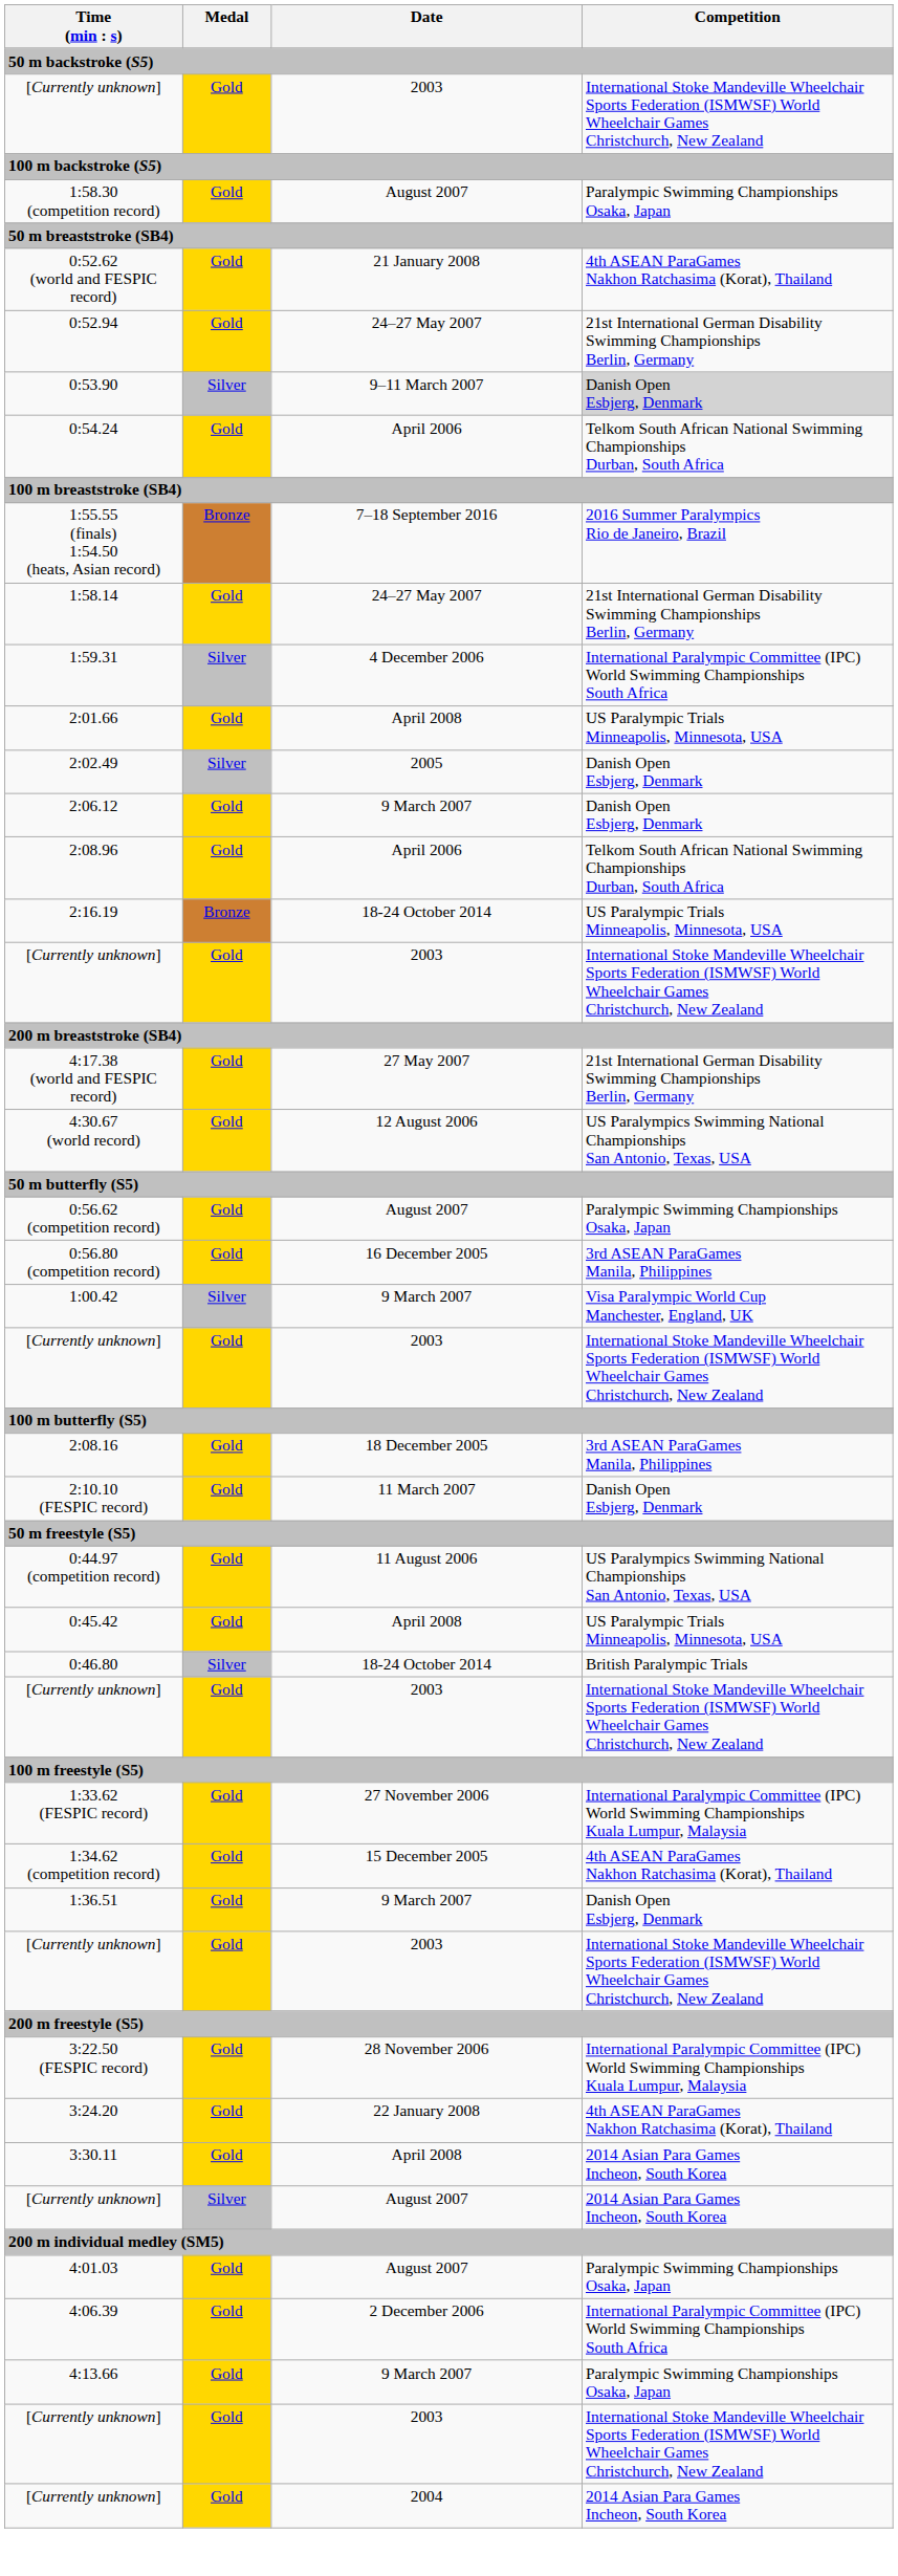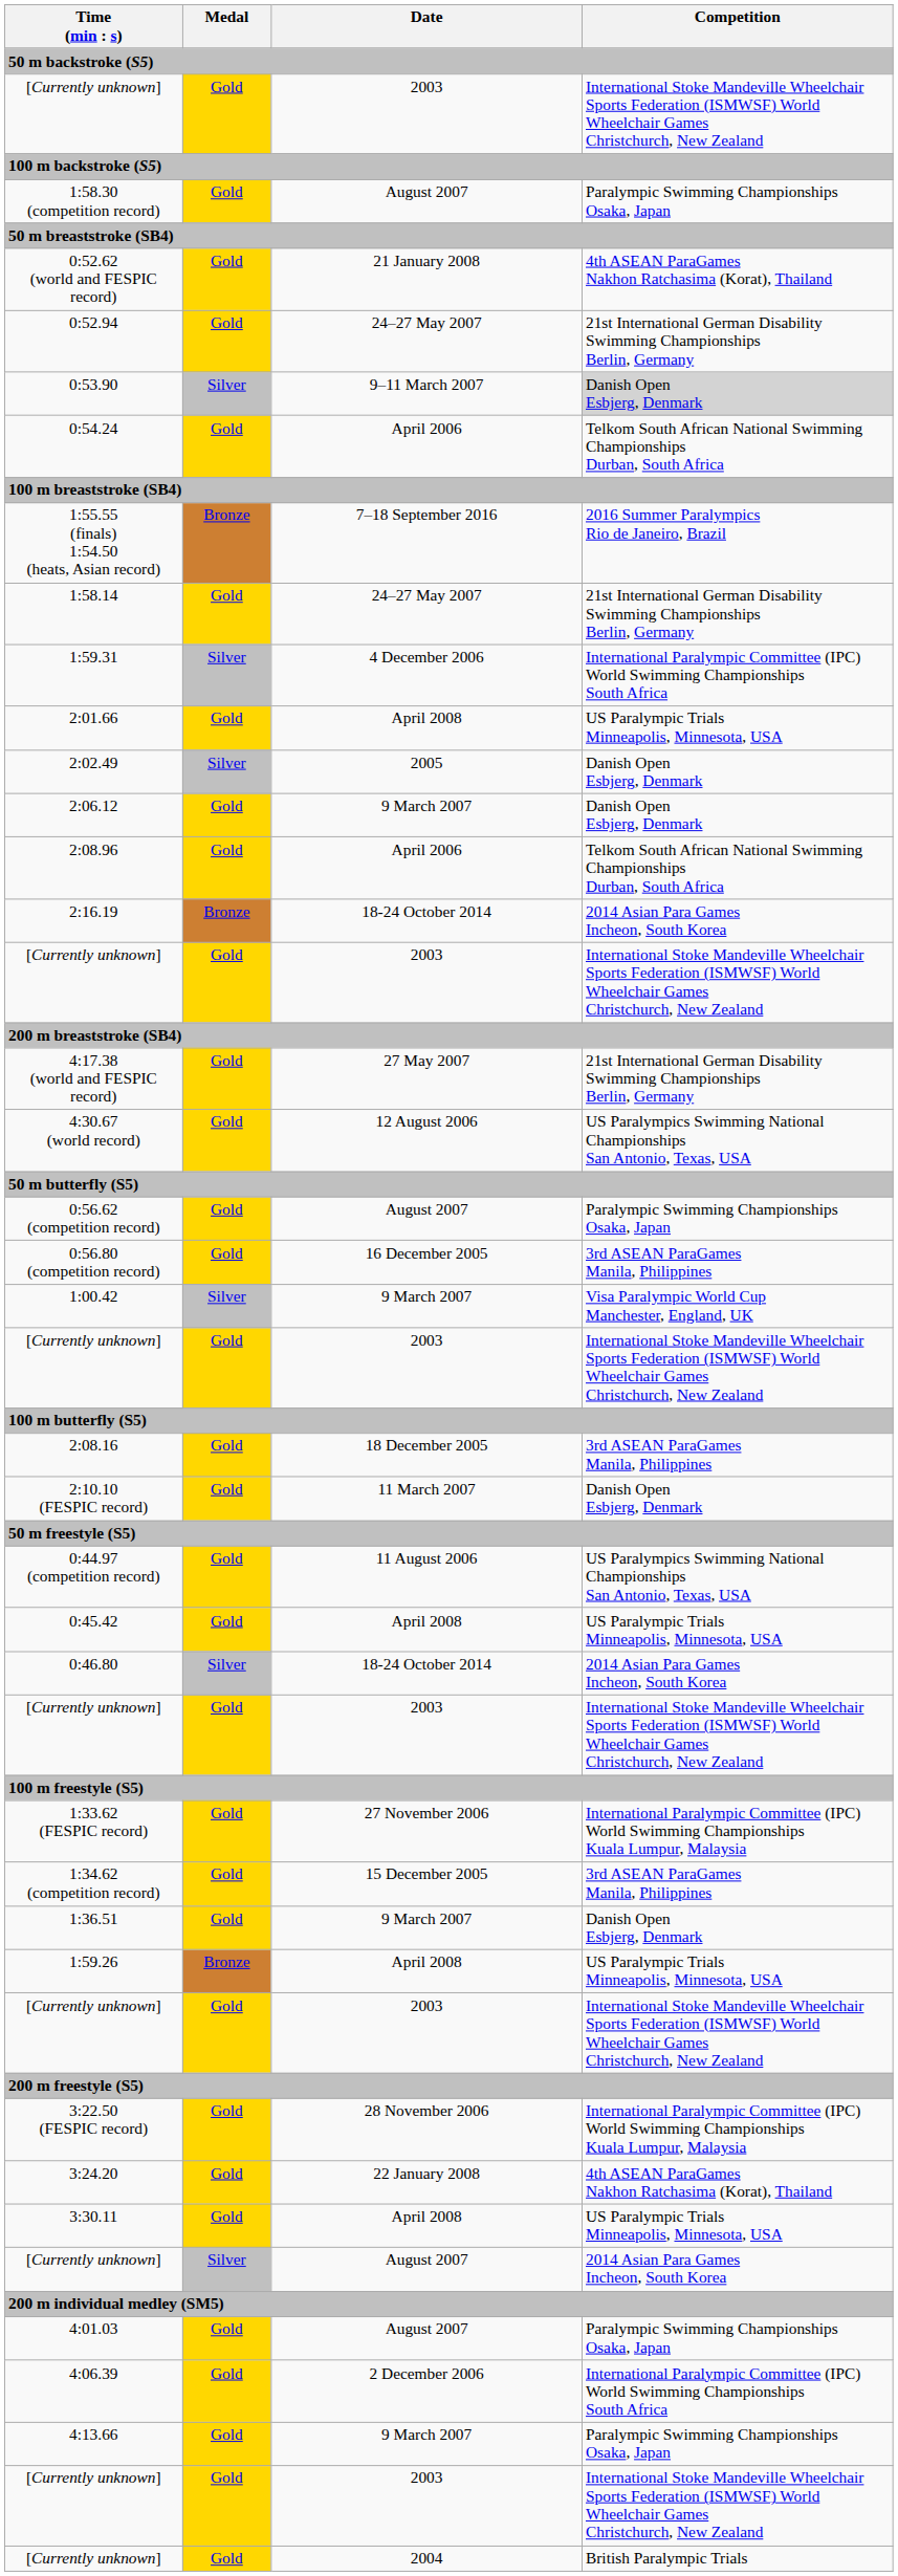2:16.19 | Competition: US Paralympic Trials Minneapolis, Minnesota, USA -> 2014 Asian Para Games Incheon, South Korea
0:46.80 | Competition: British Paralympic Trials -> 2014 Asian Para Games Incheon, South Korea
1:34.62 (competition record) | Competition: 4th ASEAN ParaGames Nakhon Ratchasima (Korat), Thailand -> 3rd ASEAN ParaGames Manila, Philippines
+ row: 1:59.26 | Bronze | April 2008 | US Paralympic Trials Minneapolis, Minnesota, USA
3:30.11 | Competition: 2014 Asian Para Games Incheon, South Korea -> US Paralympic Trials Minneapolis, Minnesota, USA
[Currently unknown] / 2004 | Competition: 2014 Asian Para Games Incheon, South Korea -> British Paralympic Trials
